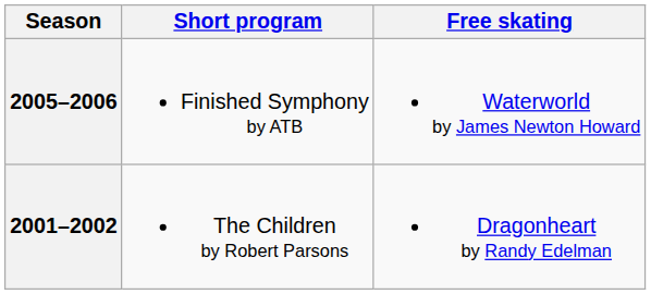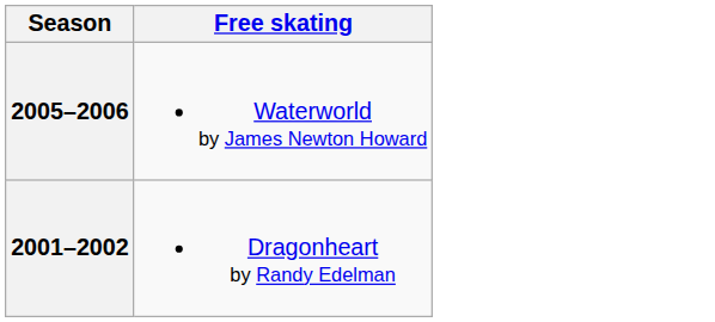- column: Short program | Finished Symphony by ATB | The Children by Robert Parsons
